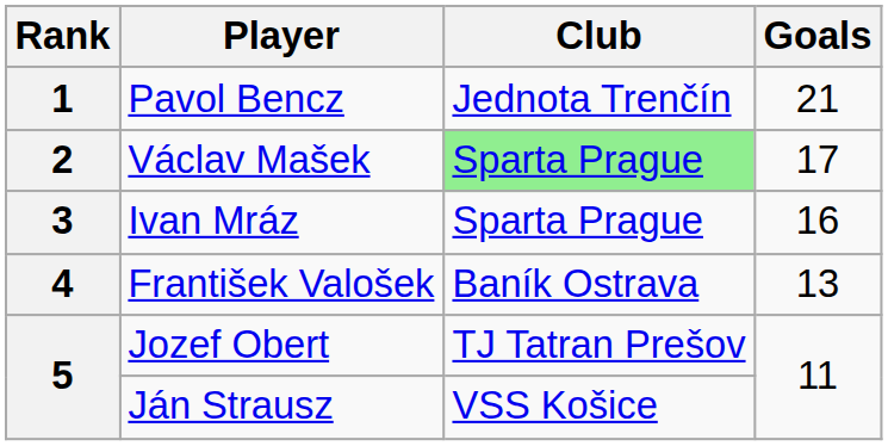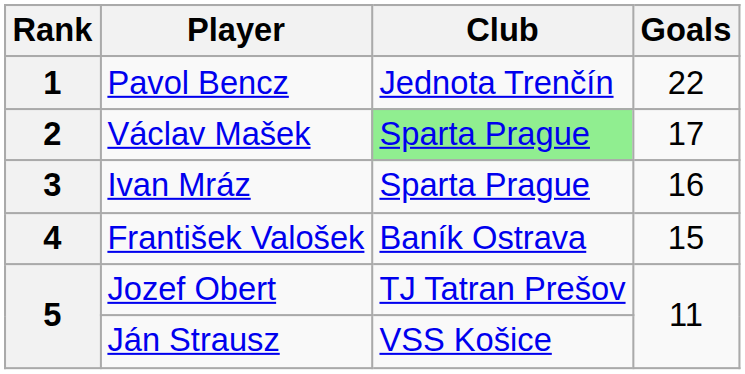Pavol Bencz | Goals: 21 -> 22
František Valošek | Goals: 13 -> 15
